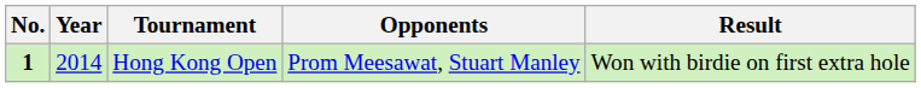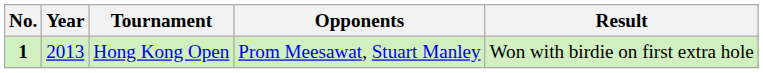Hong Kong Open | Year: 2014 -> 2013
